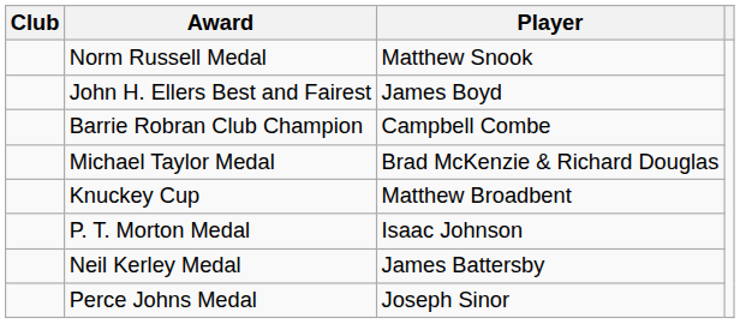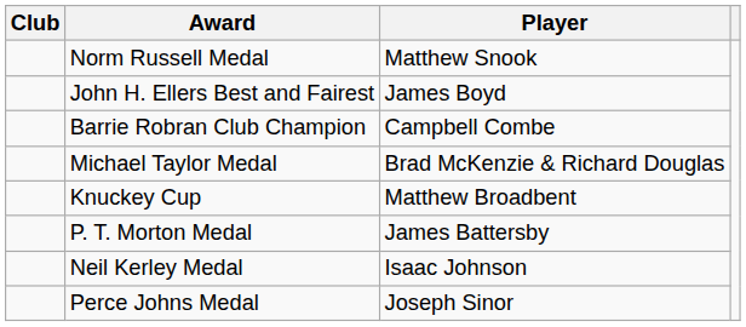P. T. Morton Medal | Player: Isaac Johnson -> James Battersby
Neil Kerley Medal | Player: James Battersby -> Isaac Johnson
